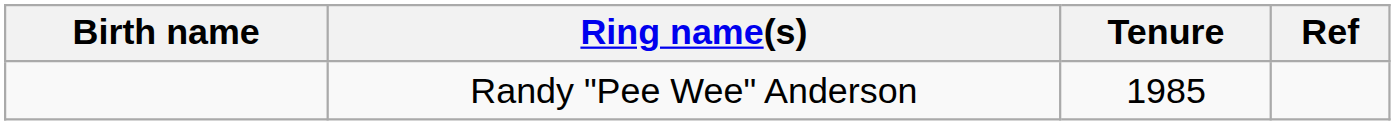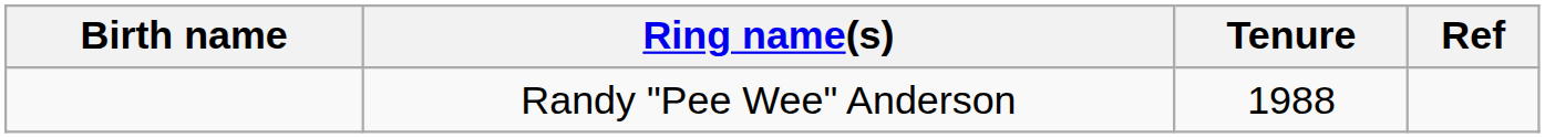Randy "Pee Wee" Anderson | Tenure: 1985 -> 1988
